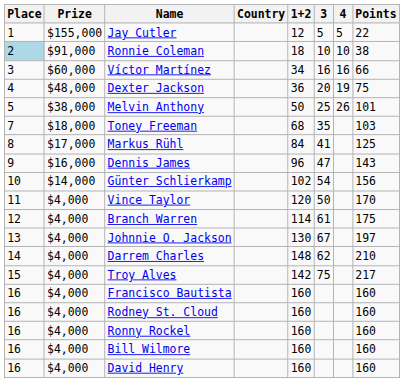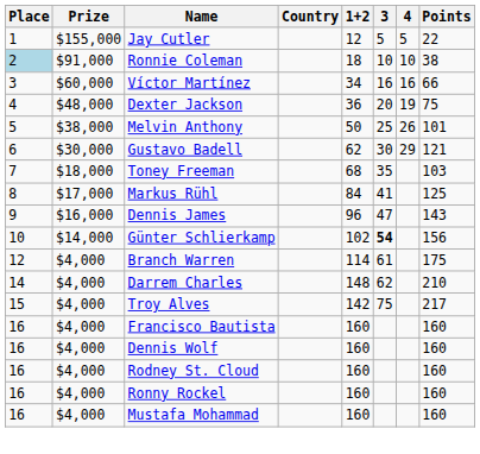+ row: 6 | $30,000 | Gustavo Badell | 62 | 30 | 29 | 121
Günter Schlierkamp | 3: normal -> bold
- row: 11 | $4,000 | Vince Taylor | 120 | 50 | 170
- row: 13 | $4,000 | Johnnie O. Jackson | 130 | 67 | 197
+ row: 16 | $4,000 | Dennis Wolf | 160 | 160
+ row: 16 | $4,000 | Mustafa Mohammad | 160 | 160
- row: 16 | $4,000 | Bill Wilmore | 160 | 160
- row: 16 | $4,000 | David Henry | 160 | 160
